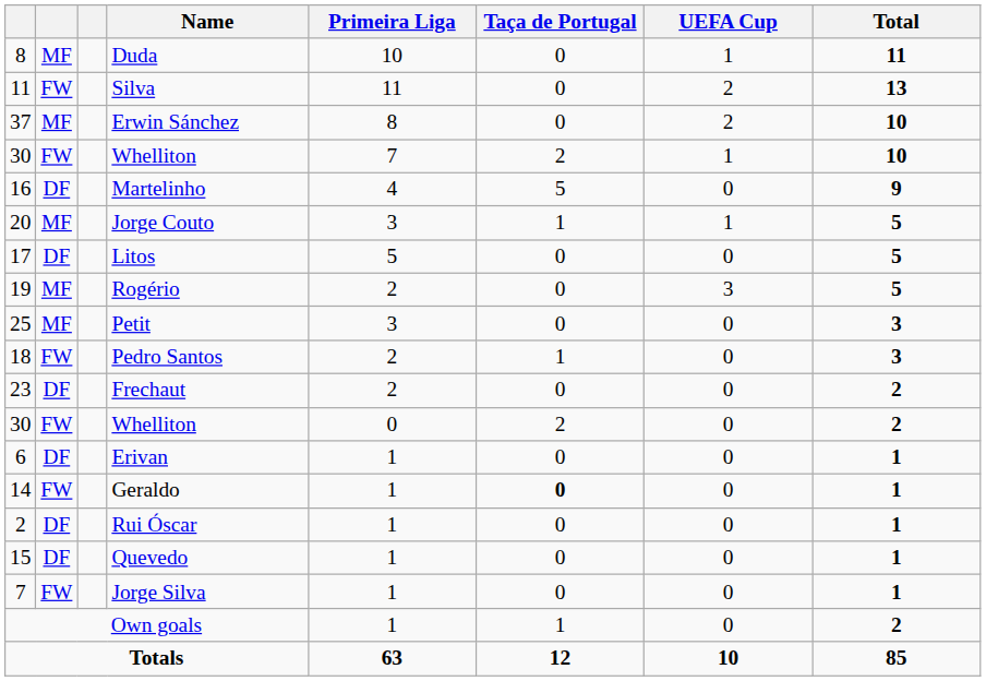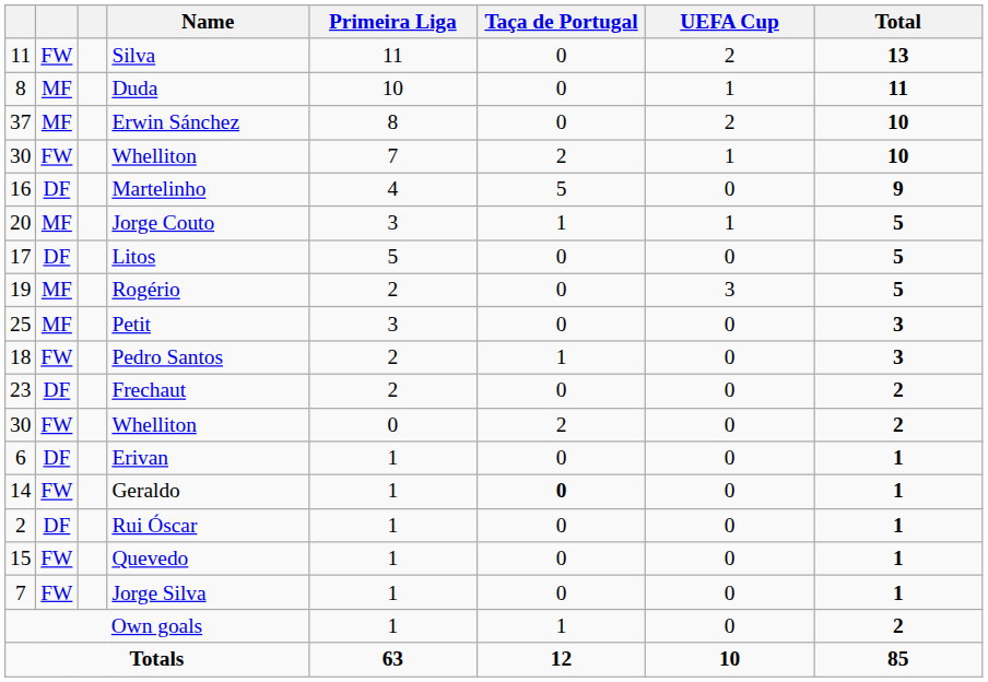rows swapped: Silva <-> Duda
Quevedo | column 2: DF -> FW
